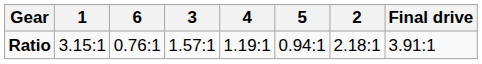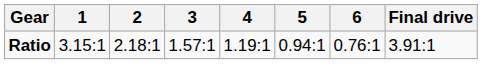columns swapped: 2 <-> 6
